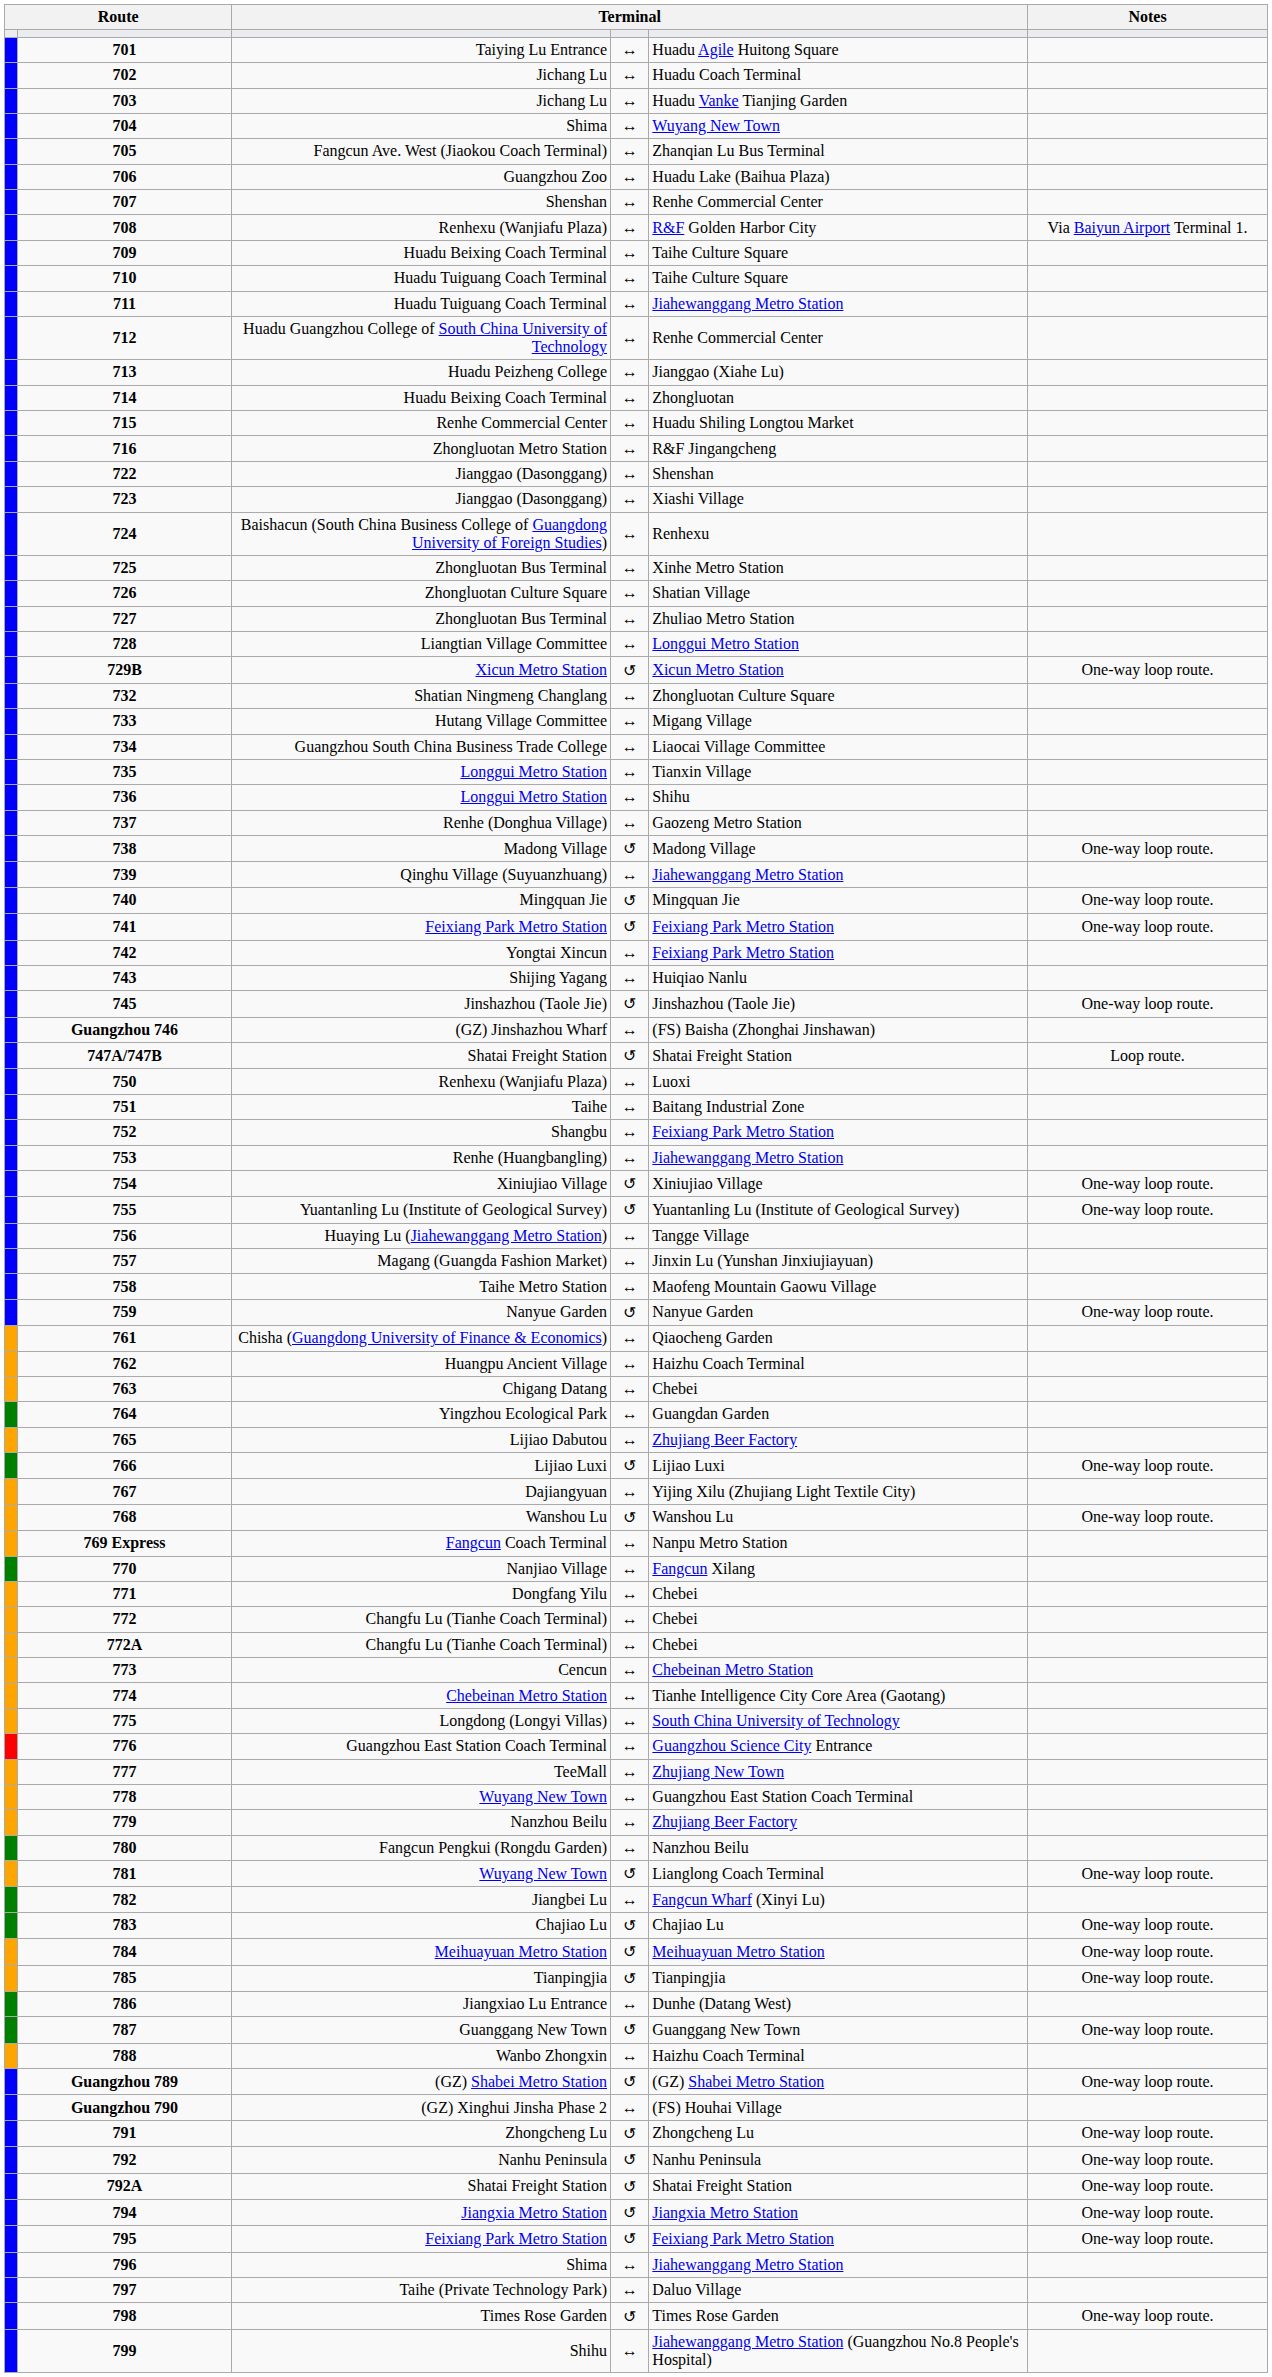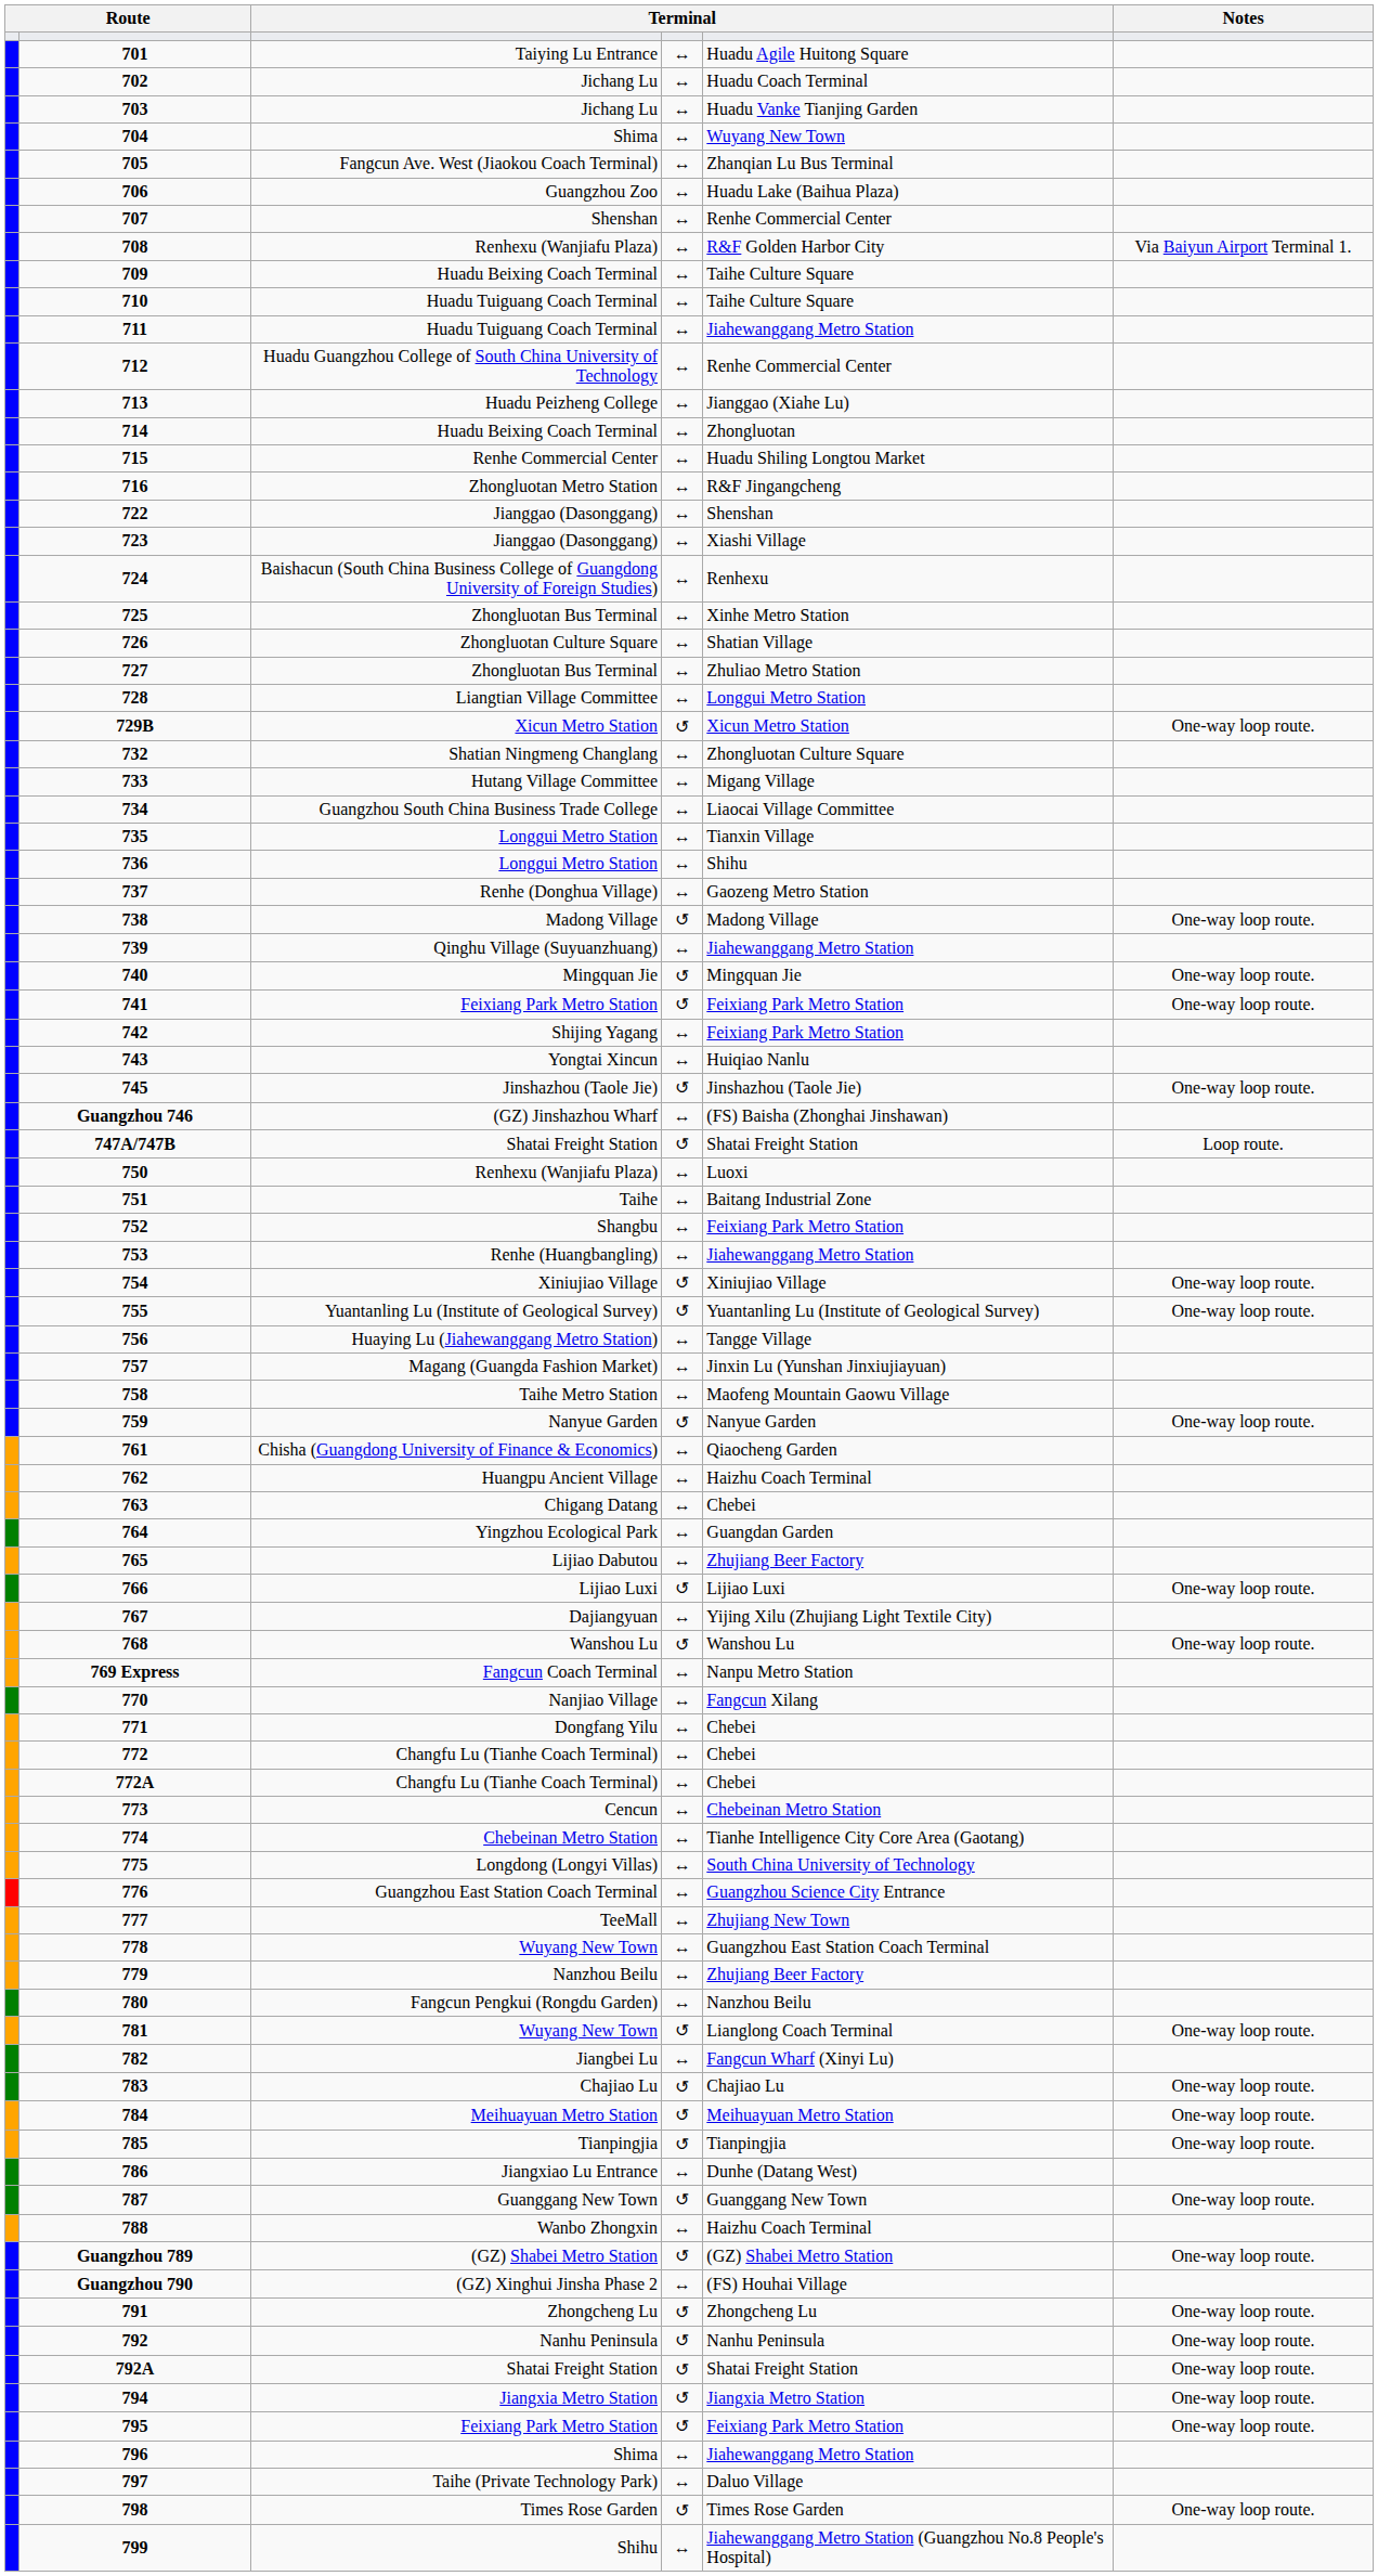742 | column 3: Yongtai Xincun -> Shijing Yagang
743 | column 3: Shijing Yagang -> Yongtai Xincun
